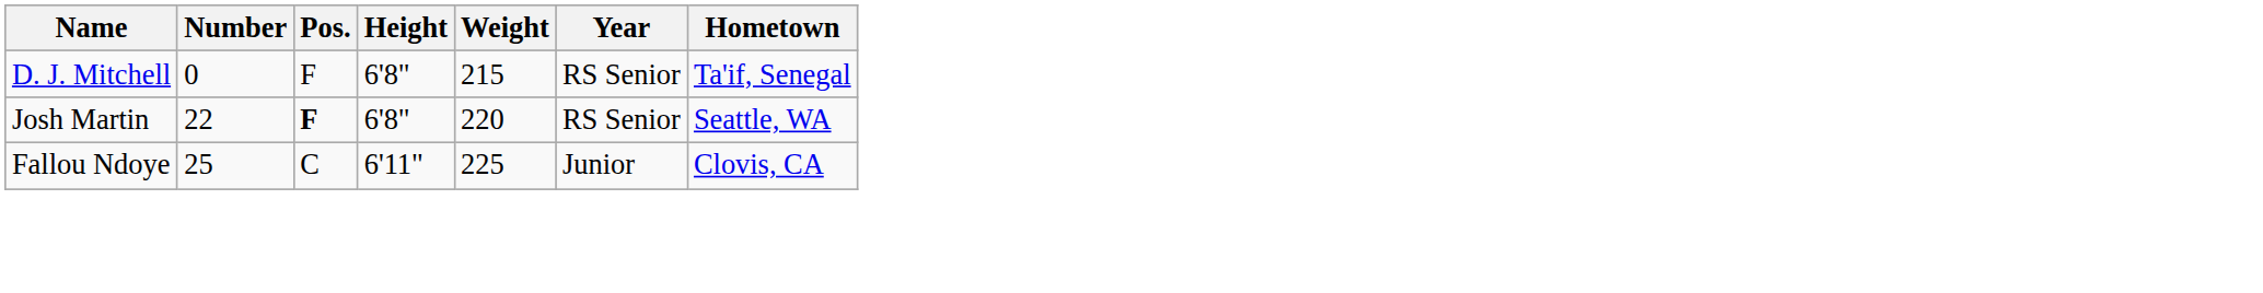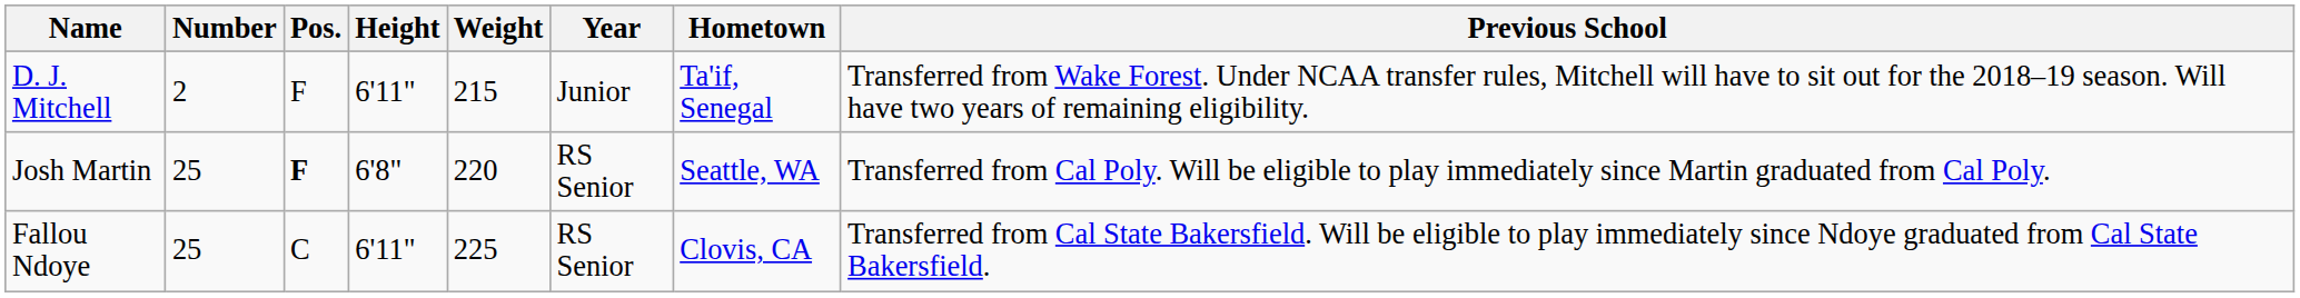+ column: Previous School | Transferred from Wake Forest. Under NCAA transfer rules, Mitchell will have to sit out for the 2018–19 season. Will have two years of remaining eligibility. | Transferred from Cal Poly. Will be eligible to play immediately since Martin graduated from Cal Poly. | Transferred from Cal State Bakersfield. Will be eligible to play immediately since Ndoye graduated from Cal State Bakersfield.
D. J. Mitchell | Number: 0 -> 2
D. J. Mitchell | Height: 6'8" -> 6'11"
D. J. Mitchell | Year: RS Senior -> Junior
Josh Martin | Number: 22 -> 25
Fallou Ndoye | Year: Junior -> RS Senior
